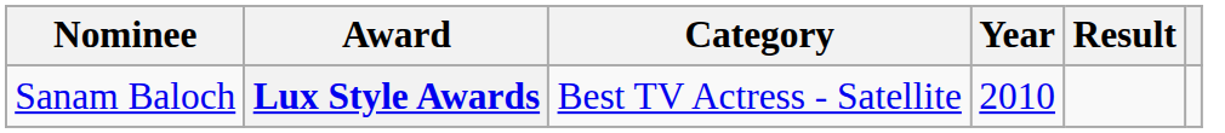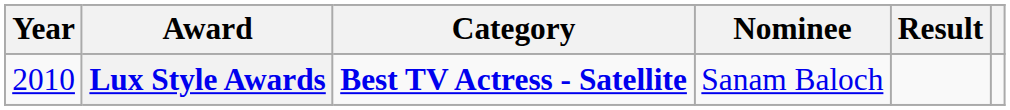columns swapped: Year <-> Nominee
Lux Style Awards | Category: normal -> bold
